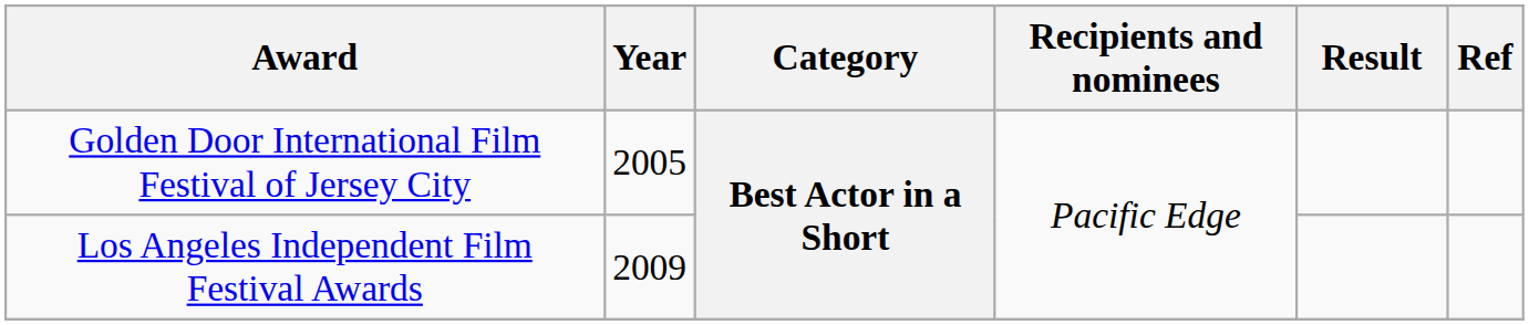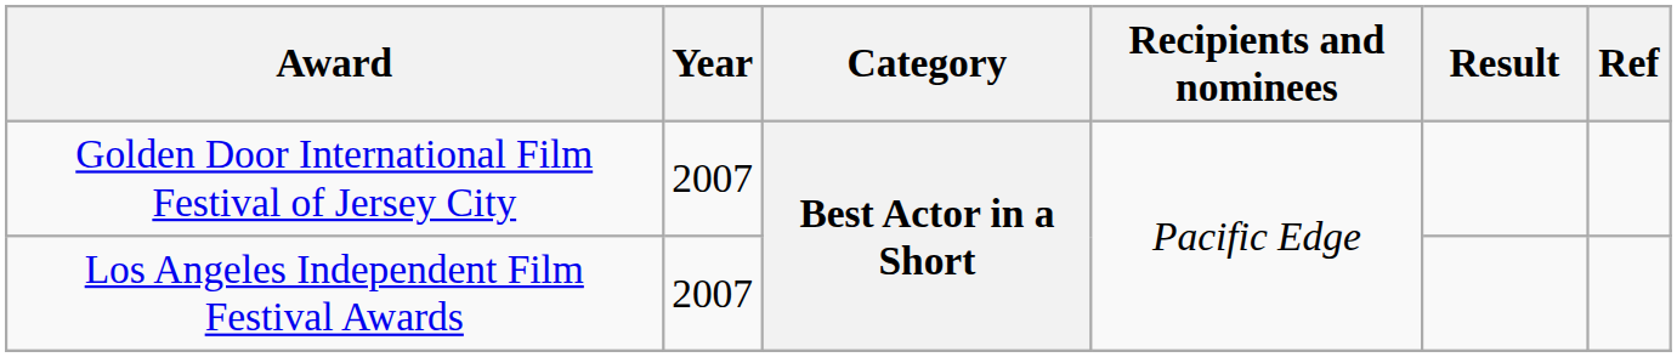Golden Door International Film Festival of Jersey City | Year: 2005 -> 2007
Los Angeles Independent Film Festival Awards | Year: 2009 -> 2007
